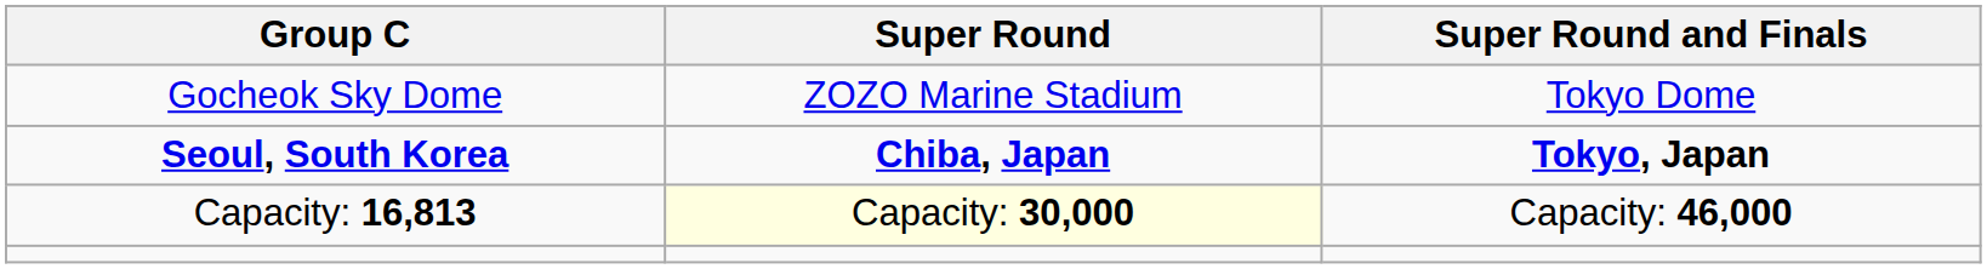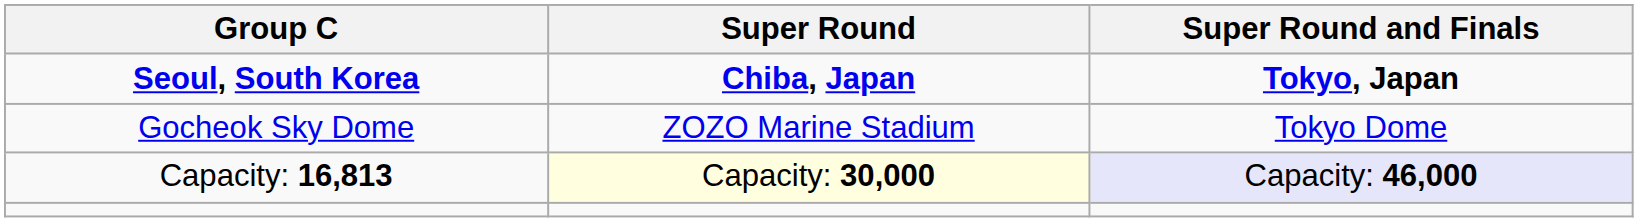rows swapped: Seoul, South Korea <-> Gocheok Sky Dome
Capacity: 16,813 | Super Round and Finals: no background -> lavender background
